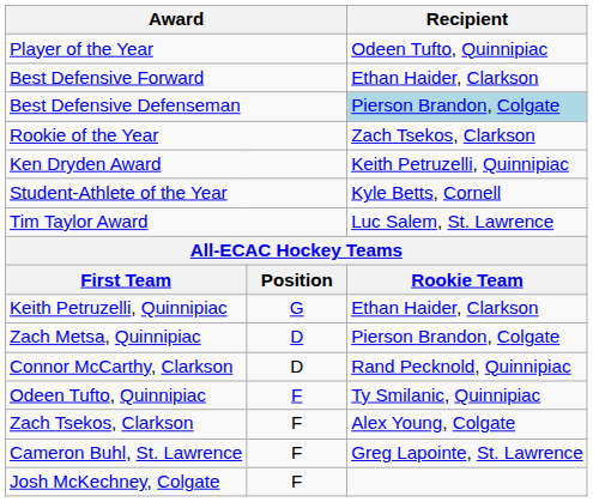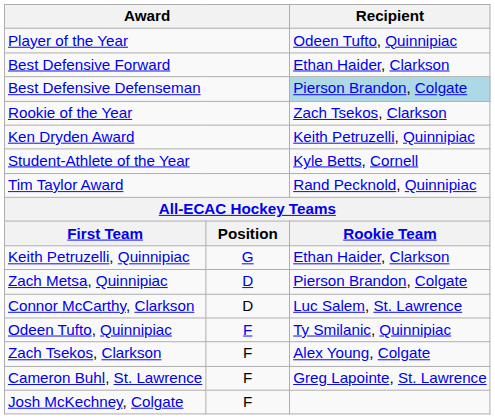Tim Taylor Award | Recipient: Luc Salem, St. Lawrence -> Rand Pecknold, Quinnipiac
Connor McCarthy, Clarkson | Recipient: Rand Pecknold, Quinnipiac -> Luc Salem, St. Lawrence
